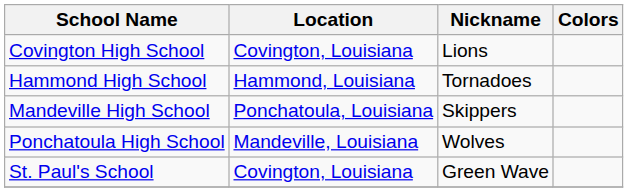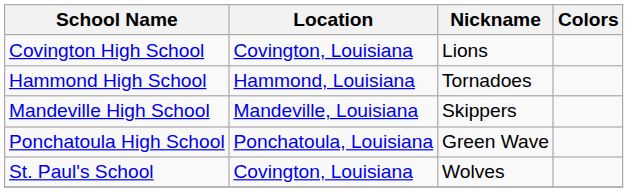Mandeville High School | Location: Ponchatoula, Louisiana -> Mandeville, Louisiana
Ponchatoula High School | Location: Mandeville, Louisiana -> Ponchatoula, Louisiana
Ponchatoula High School | Nickname: Wolves -> Green Wave
St. Paul's School | Nickname: Green Wave -> Wolves
